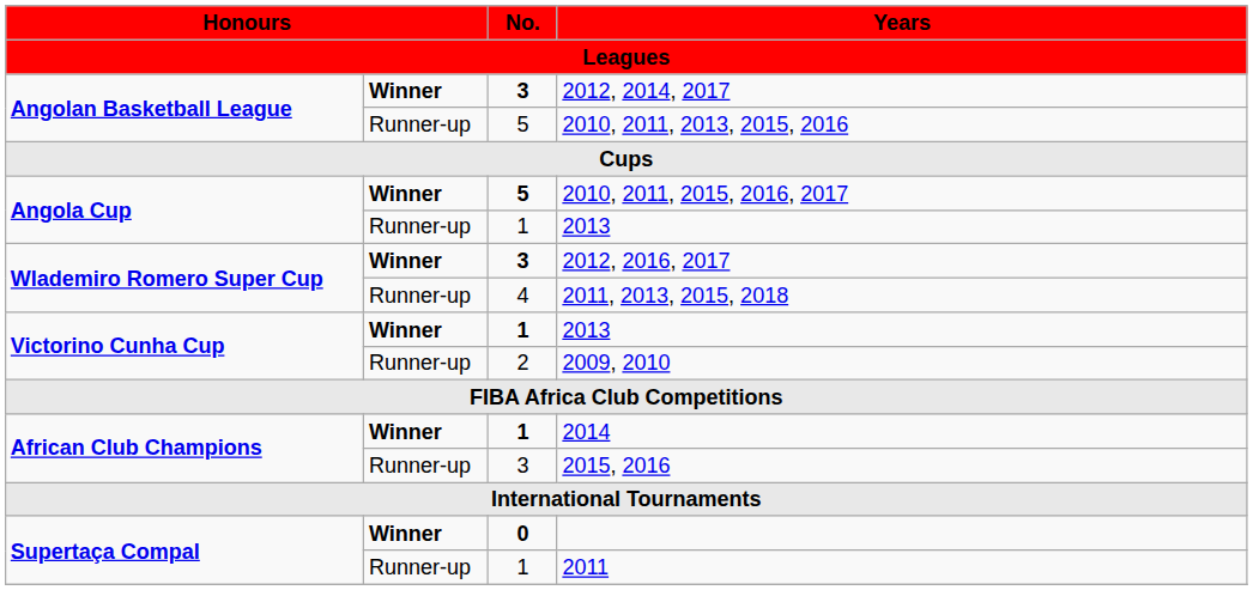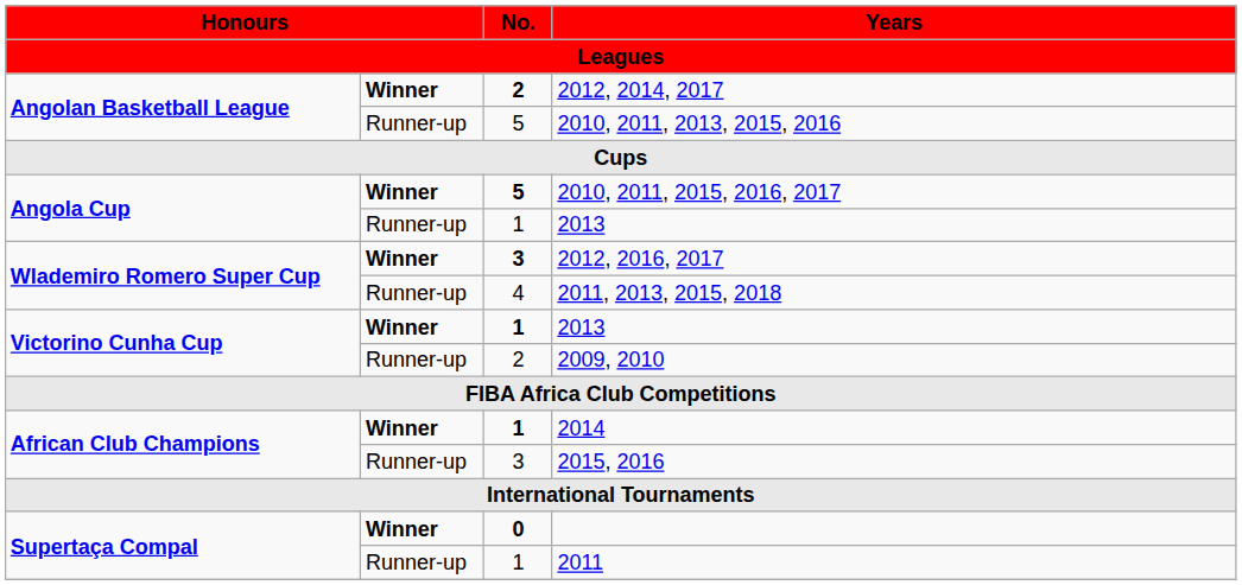2012, 2014, 2017 | No.: 3 -> 2
